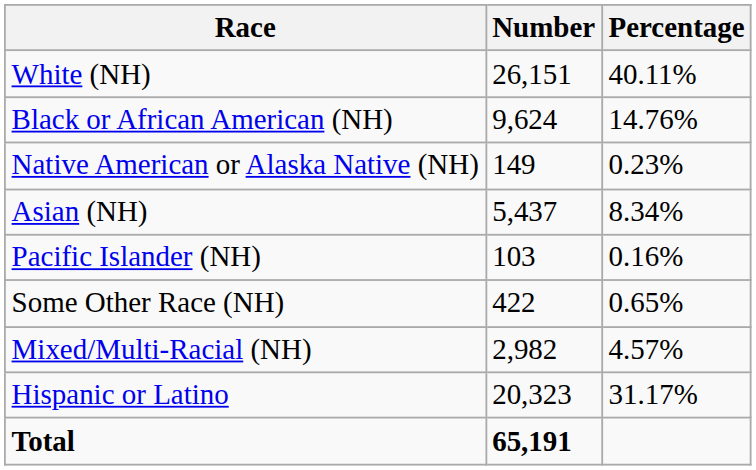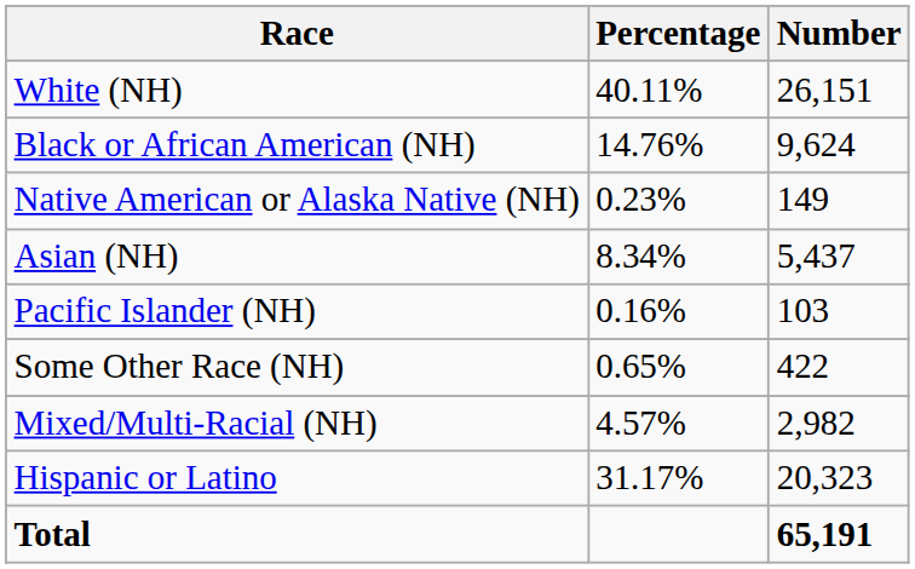columns swapped: Number <-> Percentage
